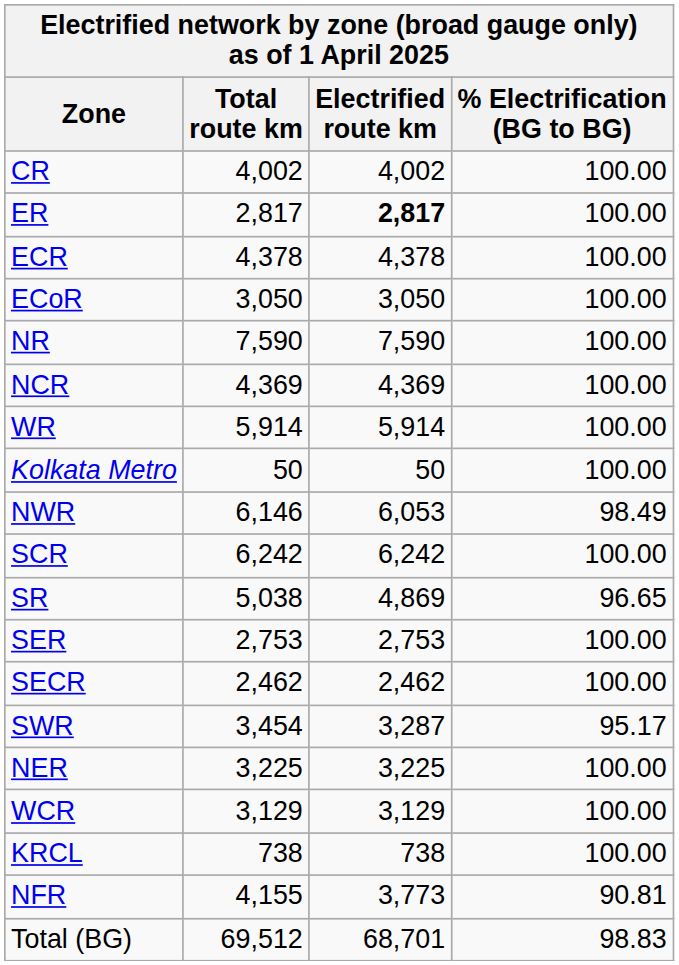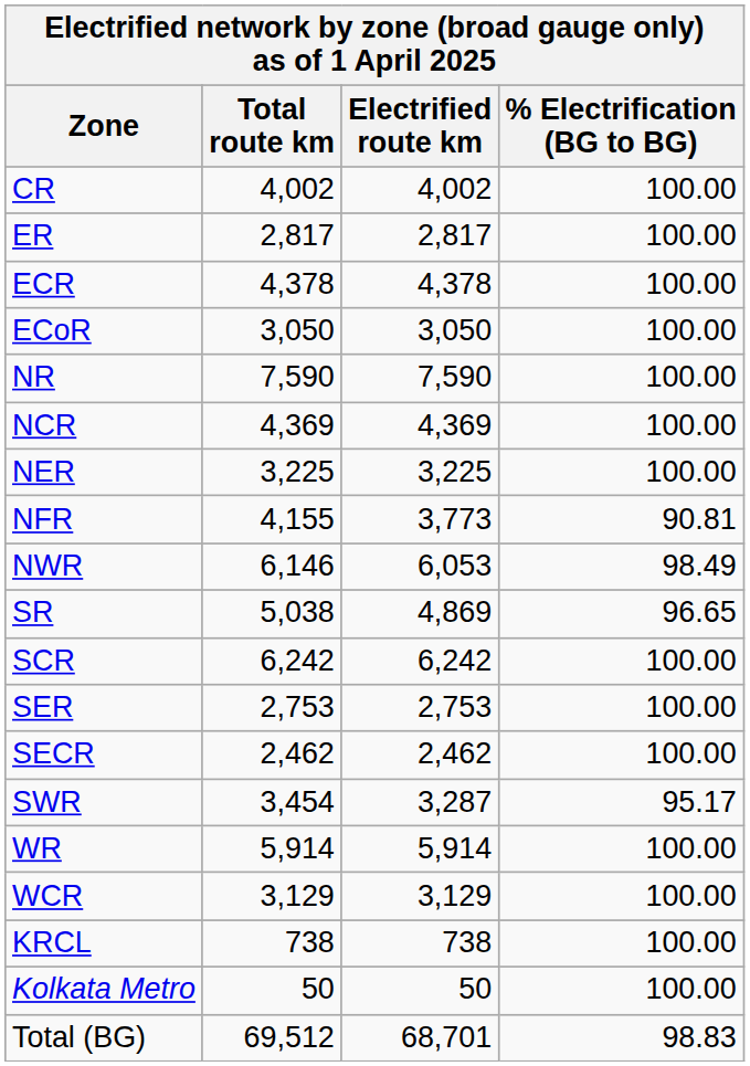ER | Electrified route km: bold -> normal
rows swapped: NER <-> WR
rows swapped: NFR <-> Kolkata Metro
rows swapped: SR <-> SCR
